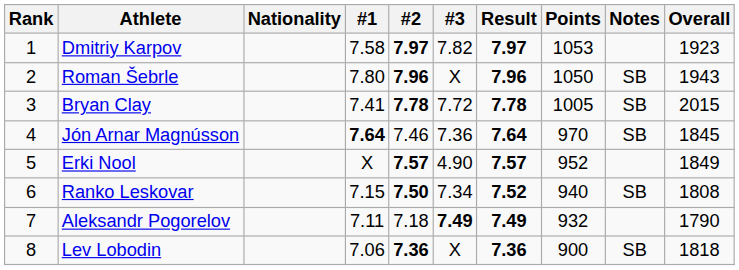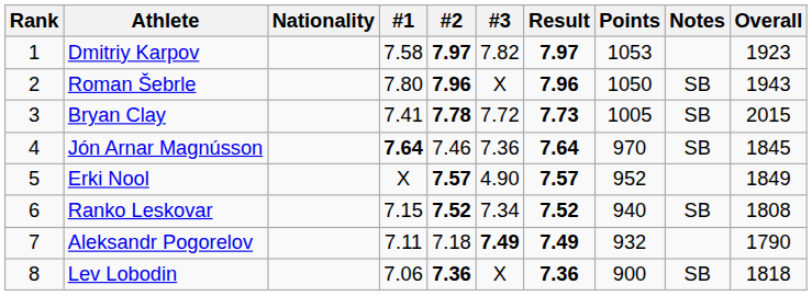Bryan Clay | Result: 7.78 -> 7.73
Ranko Leskovar | #2: 7.50 -> 7.52
